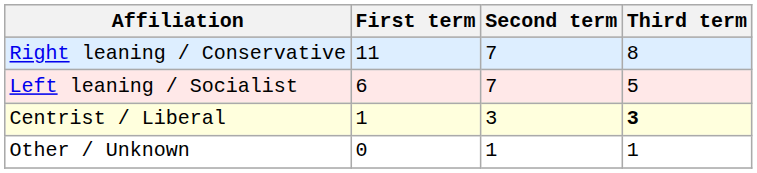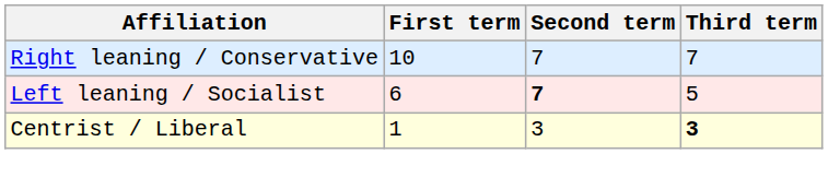Right leaning / Conservative | First term: 11 -> 10
Right leaning / Conservative | Third term: 8 -> 7
Left leaning / Socialist | Second term: normal -> bold
- row: Other / Unknown | 0 | 1 | 1
